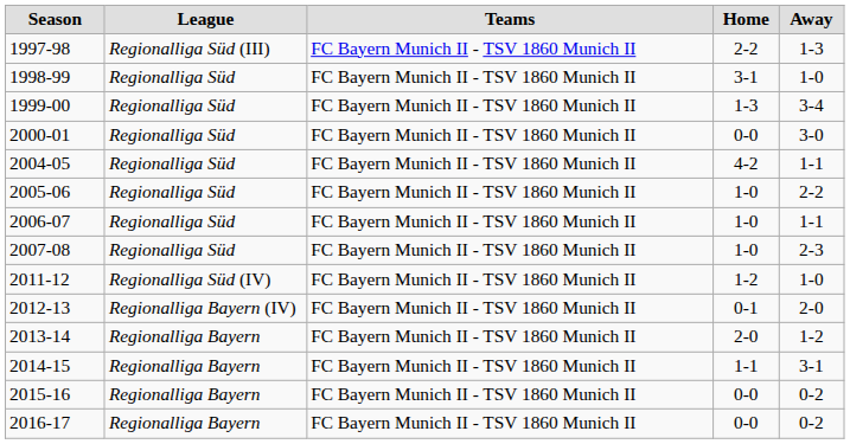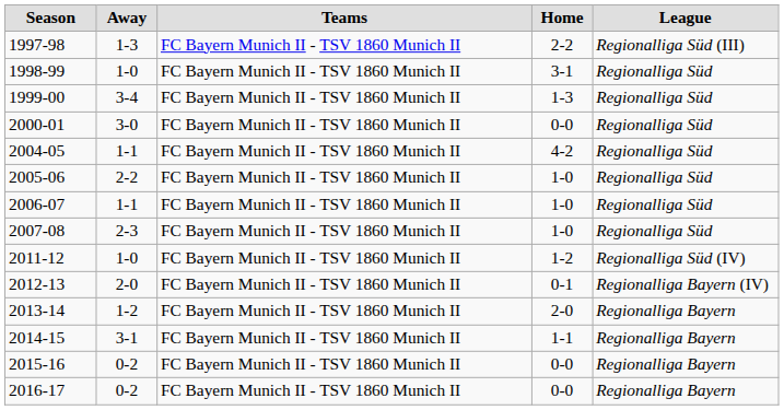columns swapped: League <-> Away
